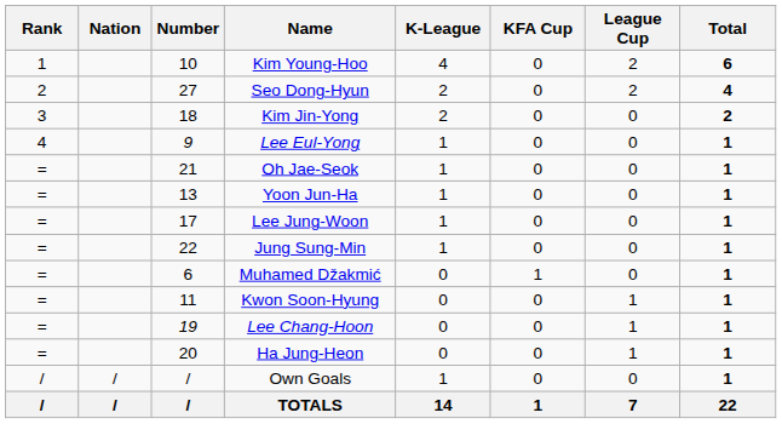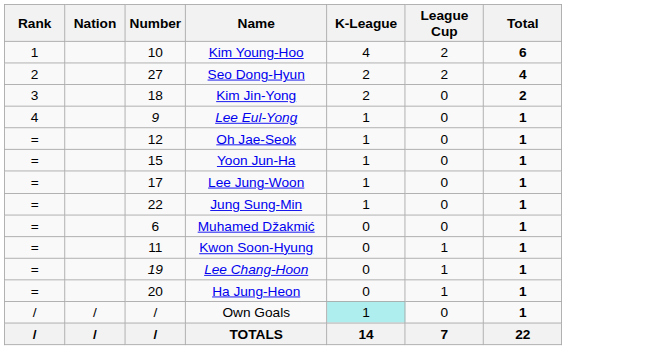- column: KFA Cup | 0 | 0 | 0 | 0 | 0 | 0 | 0 | 0 | 1 | 0 | 0 | 0 | 0 | 1
Oh Jae-Seok | Number: 21 -> 12
Yoon Jun-Ha | Number: 13 -> 15
Own Goals | K-League: no background -> paleturquoise background
